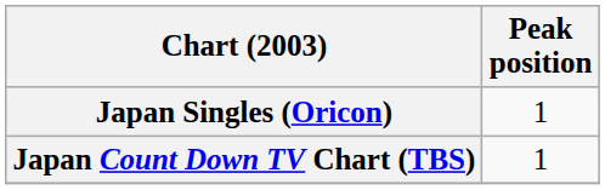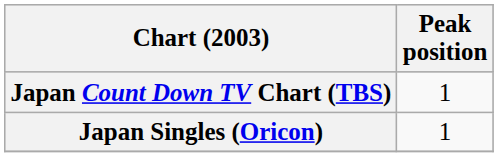rows swapped: Japan Singles (Oricon) <-> Japan Count Down TV Chart (TBS)
